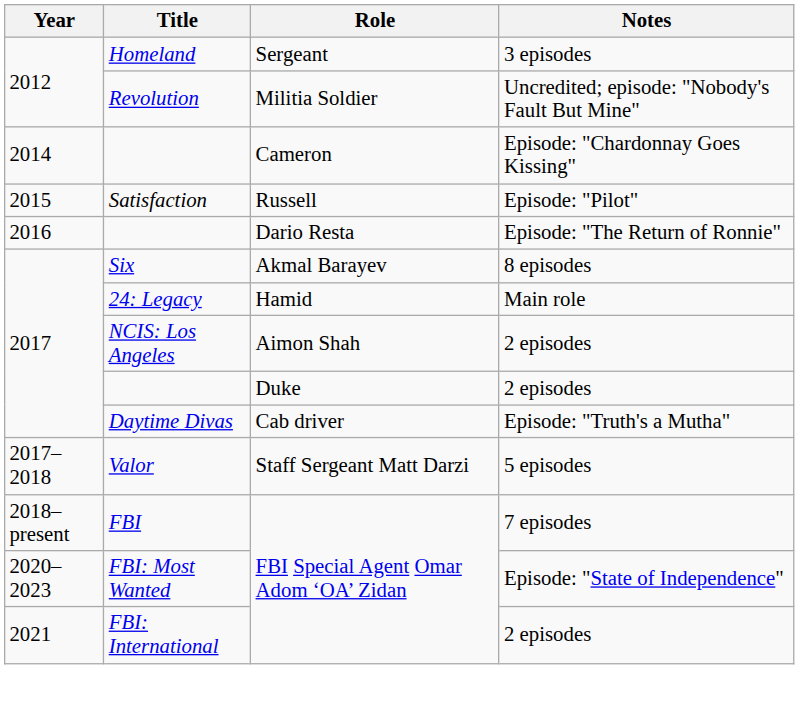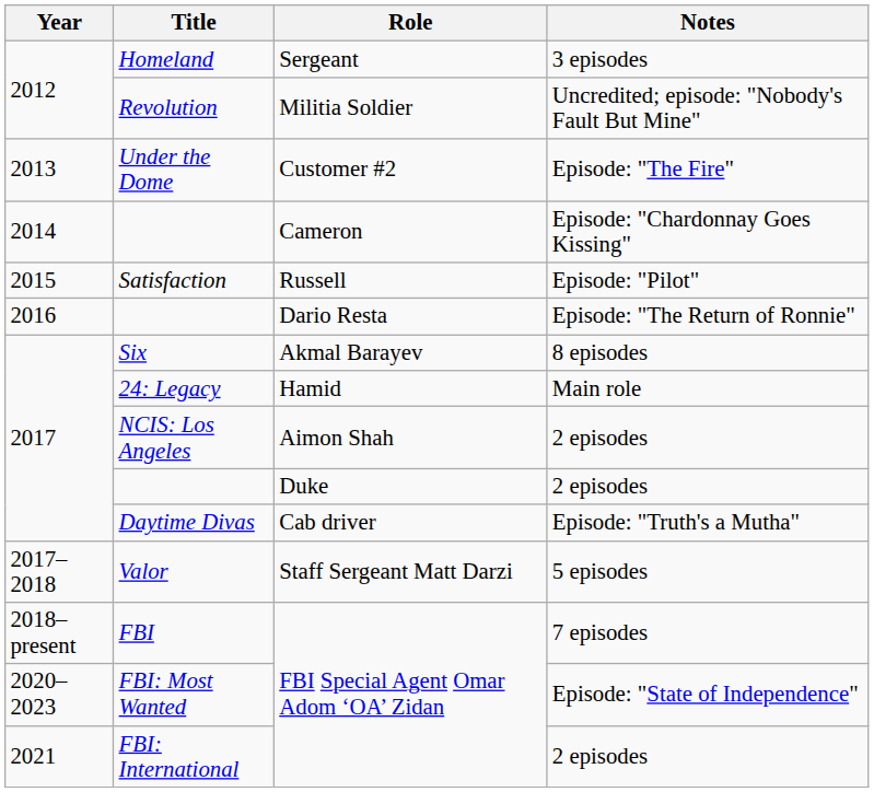+ row: 2013 | Under the Dome | Customer #2 | Episode: "The Fire"
